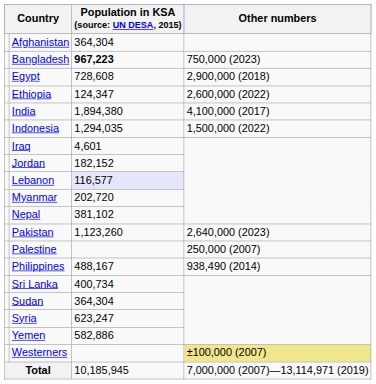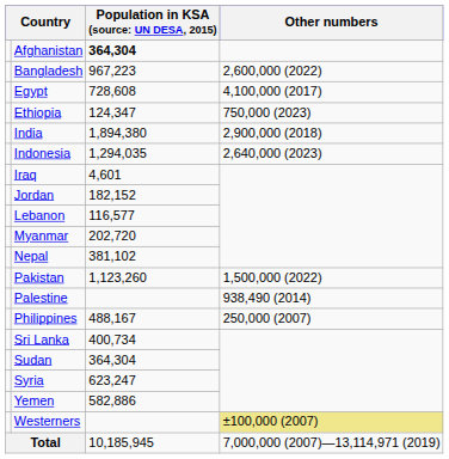Afghanistan | column 3: normal -> bold
Bangladesh | column 3: bold -> normal
Bangladesh | Other numbers: 750,000 (2023) -> 2,600,000 (2022)
Egypt | Other numbers: 2,900,000 (2018) -> 4,100,000 (2017)
Ethiopia | Other numbers: 2,600,000 (2022) -> 750,000 (2023)
India | Other numbers: 4,100,000 (2017) -> 2,900,000 (2018)
Indonesia | Other numbers: 1,500,000 (2022) -> 2,640,000 (2023)
Lebanon | column 3: lavender background -> no background
Pakistan | Other numbers: 2,640,000 (2023) -> 1,500,000 (2022)
Palestine | Other numbers: 250,000 (2007) -> 938,490 (2014)
Philippines | Other numbers: 938,490 (2014) -> 250,000 (2007)
